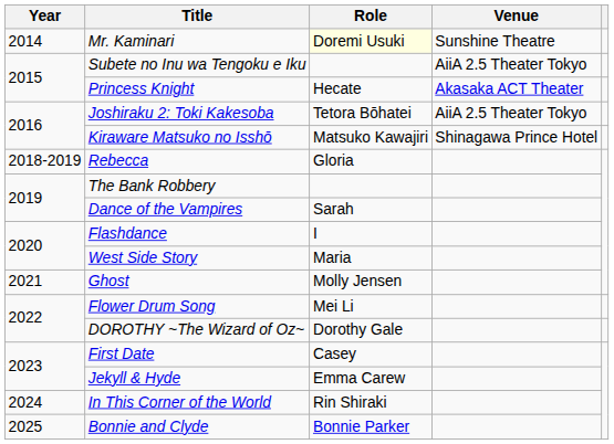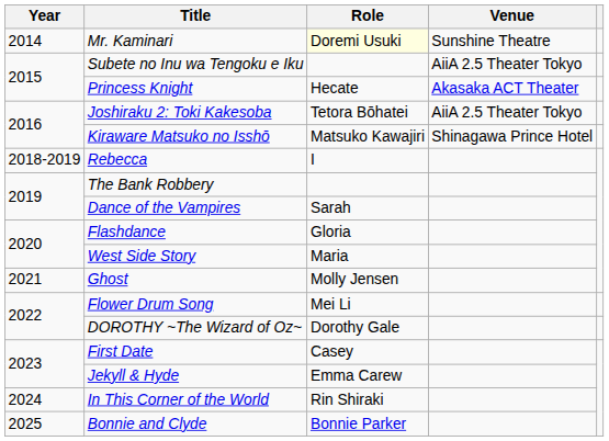Rebecca | Role: Gloria -> I
Flashdance | Role: I -> Gloria
